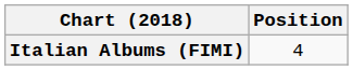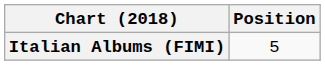Italian Albums (FIMI) | Position: 4 -> 5
